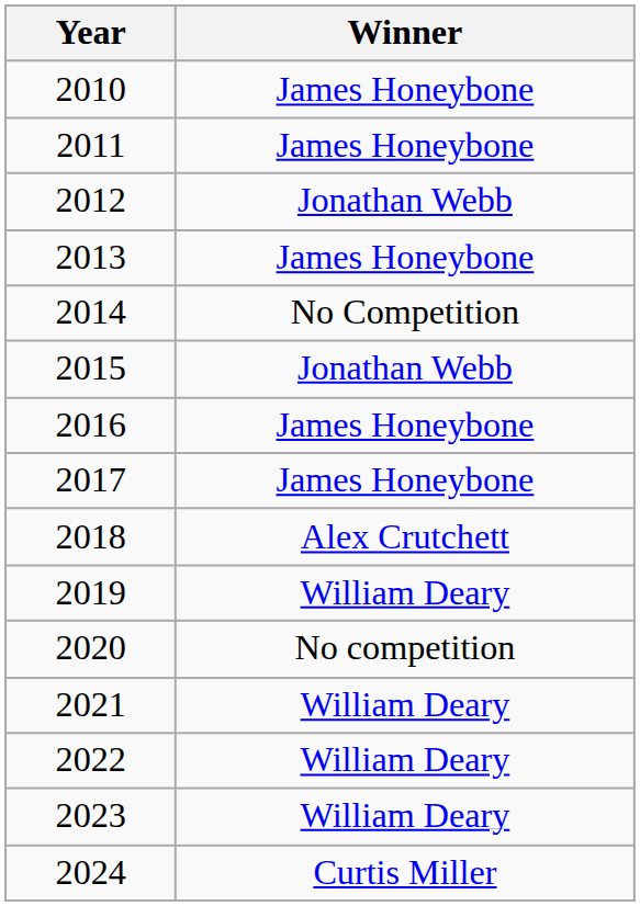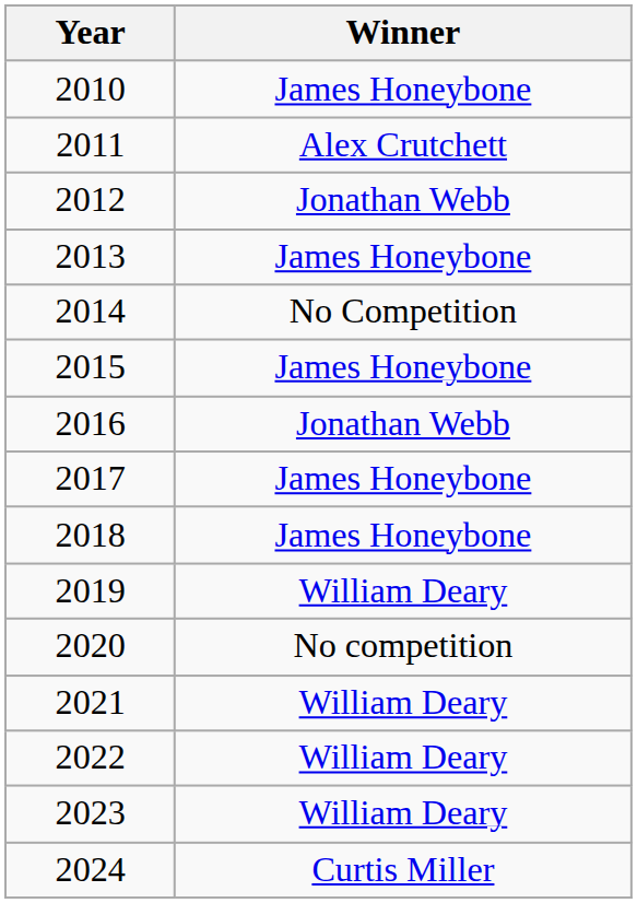2011 | Winner: James Honeybone -> Alex Crutchett
2015 | Winner: Jonathan Webb -> James Honeybone
2016 | Winner: James Honeybone -> Jonathan Webb
2018 | Winner: Alex Crutchett -> James Honeybone
